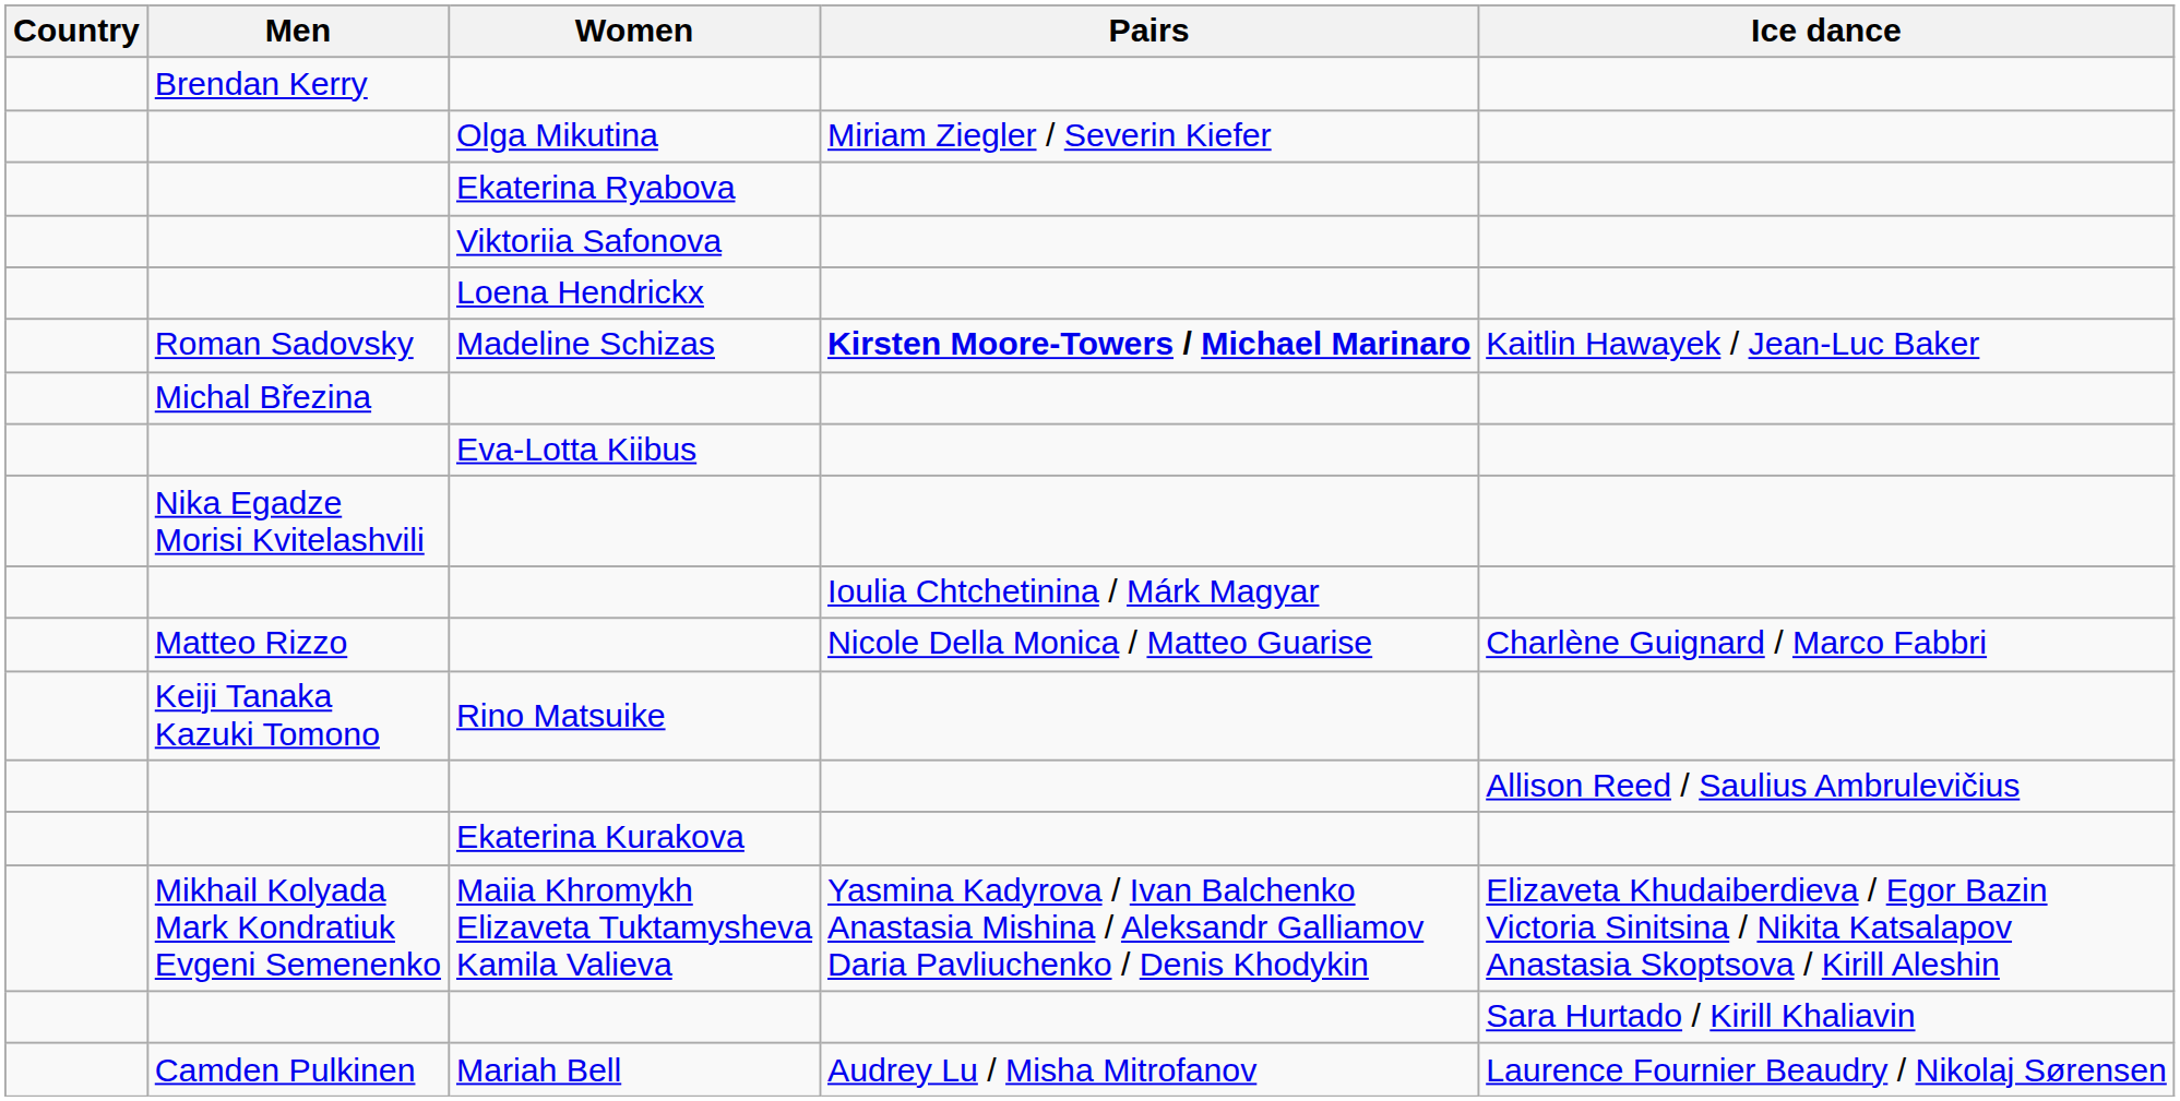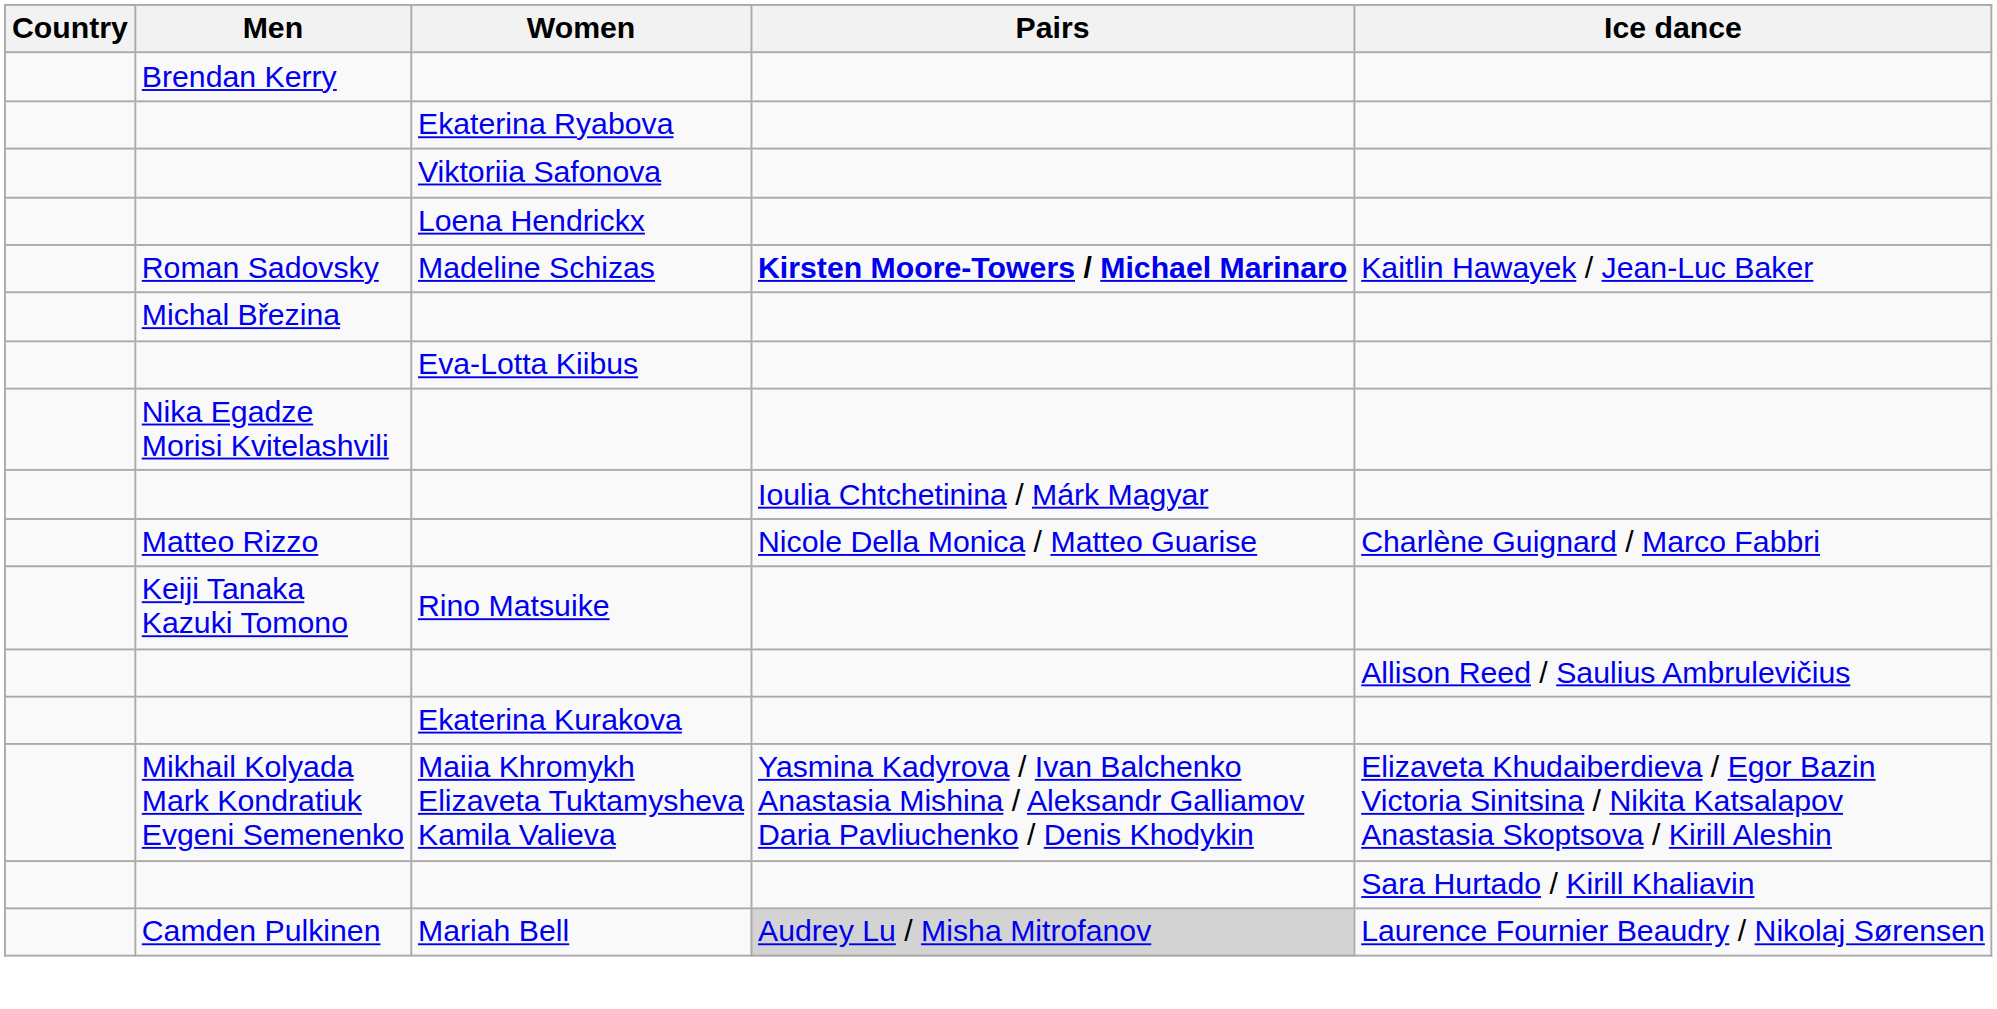- row: Olga Mikutina | Miriam Ziegler / Severin Kiefer
Mariah Bell | Pairs: no background -> lightgrey background
